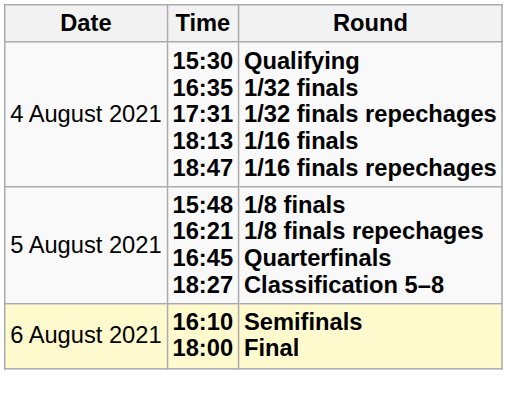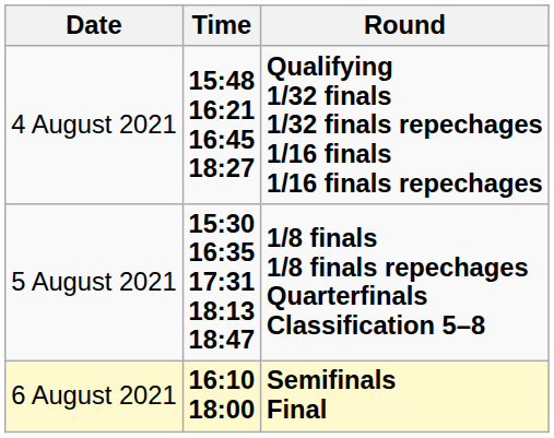4 August 2021 | Time: 15:30 16:35 17:31 18:13 18:47 -> 15:48 16:21 16:45 18:27
5 August 2021 | Time: 15:48 16:21 16:45 18:27 -> 15:30 16:35 17:31 18:13 18:47
